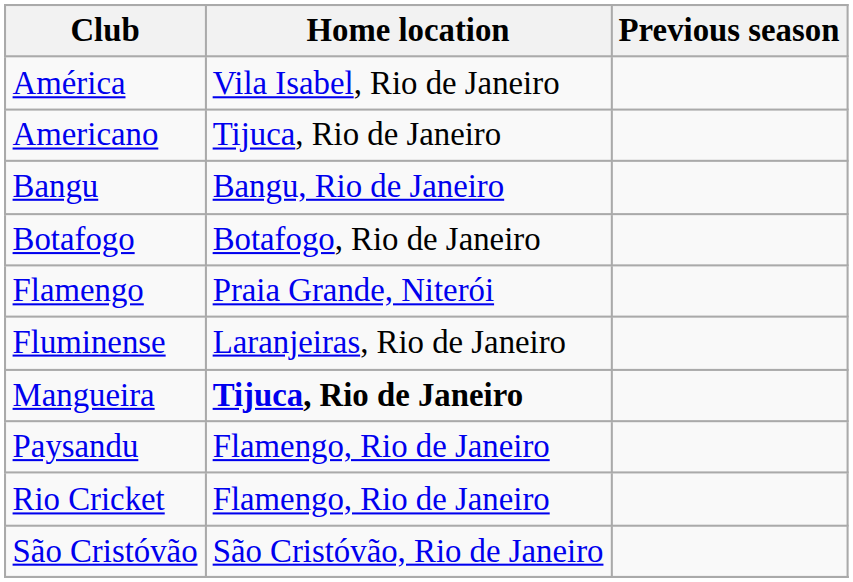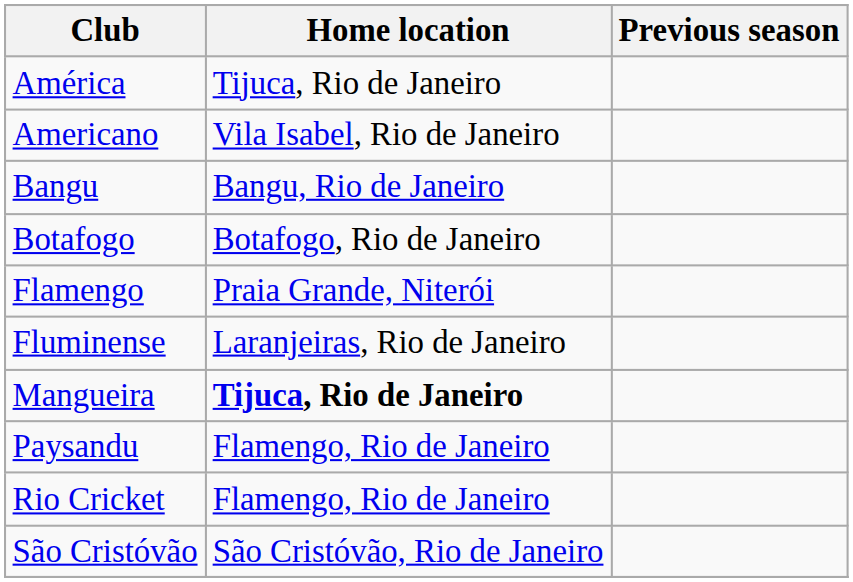América | Home location: Vila Isabel, Rio de Janeiro -> Tijuca, Rio de Janeiro
Americano | Home location: Tijuca, Rio de Janeiro -> Vila Isabel, Rio de Janeiro
